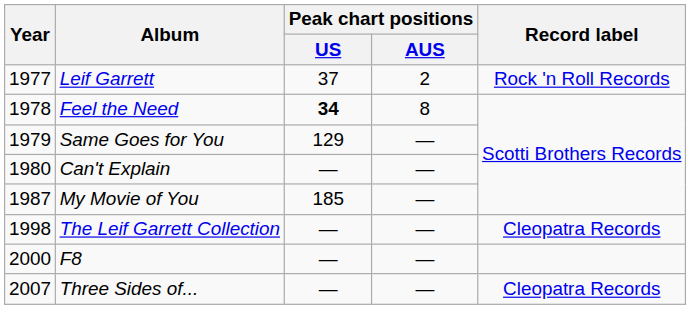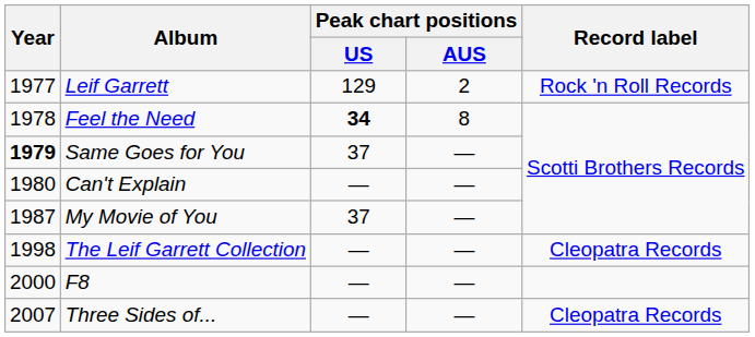Leif Garrett | Peak chart positions / US: 37 -> 129
Same Goes for You | Year: normal -> bold
Same Goes for You | Peak chart positions / US: 129 -> 37
My Movie of You | Peak chart positions / US: 185 -> 37
